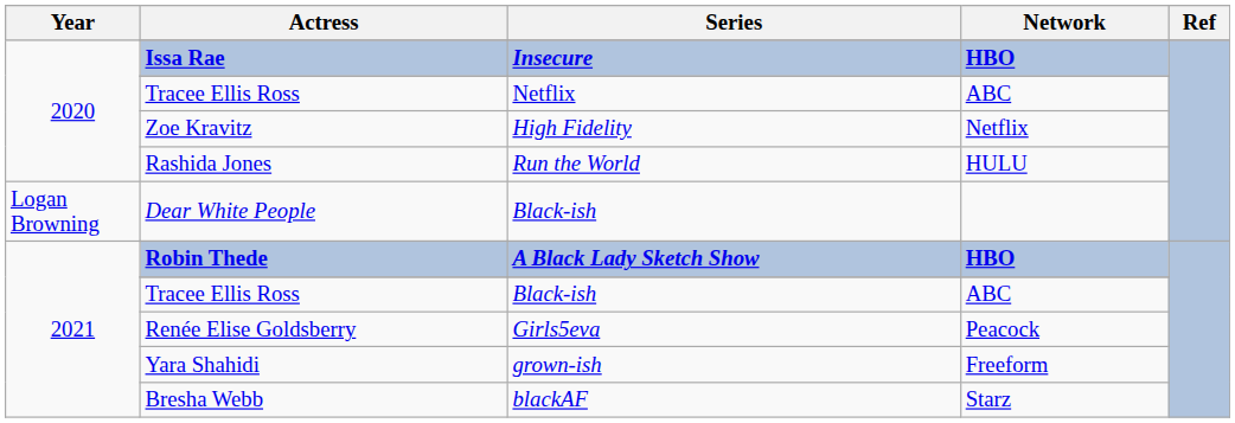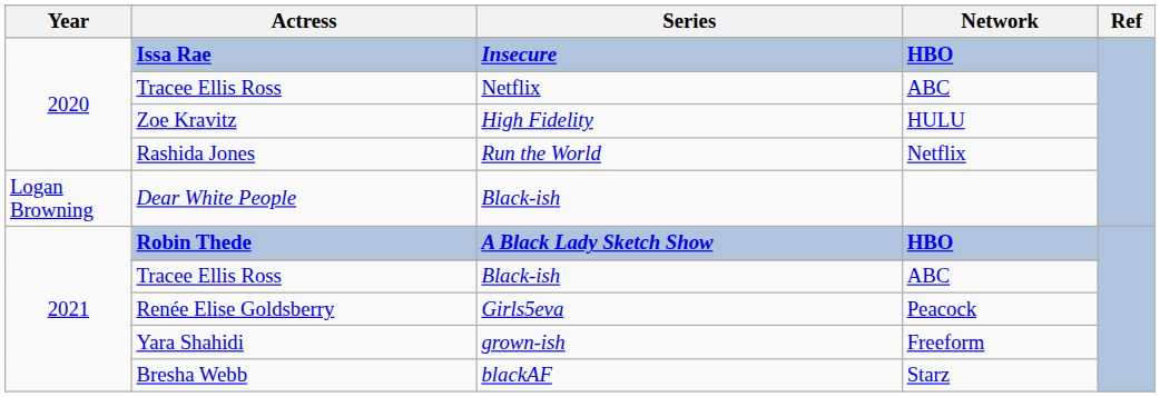Zoe Kravitz | Network: Netflix -> HULU
Rashida Jones | Network: HULU -> Netflix
